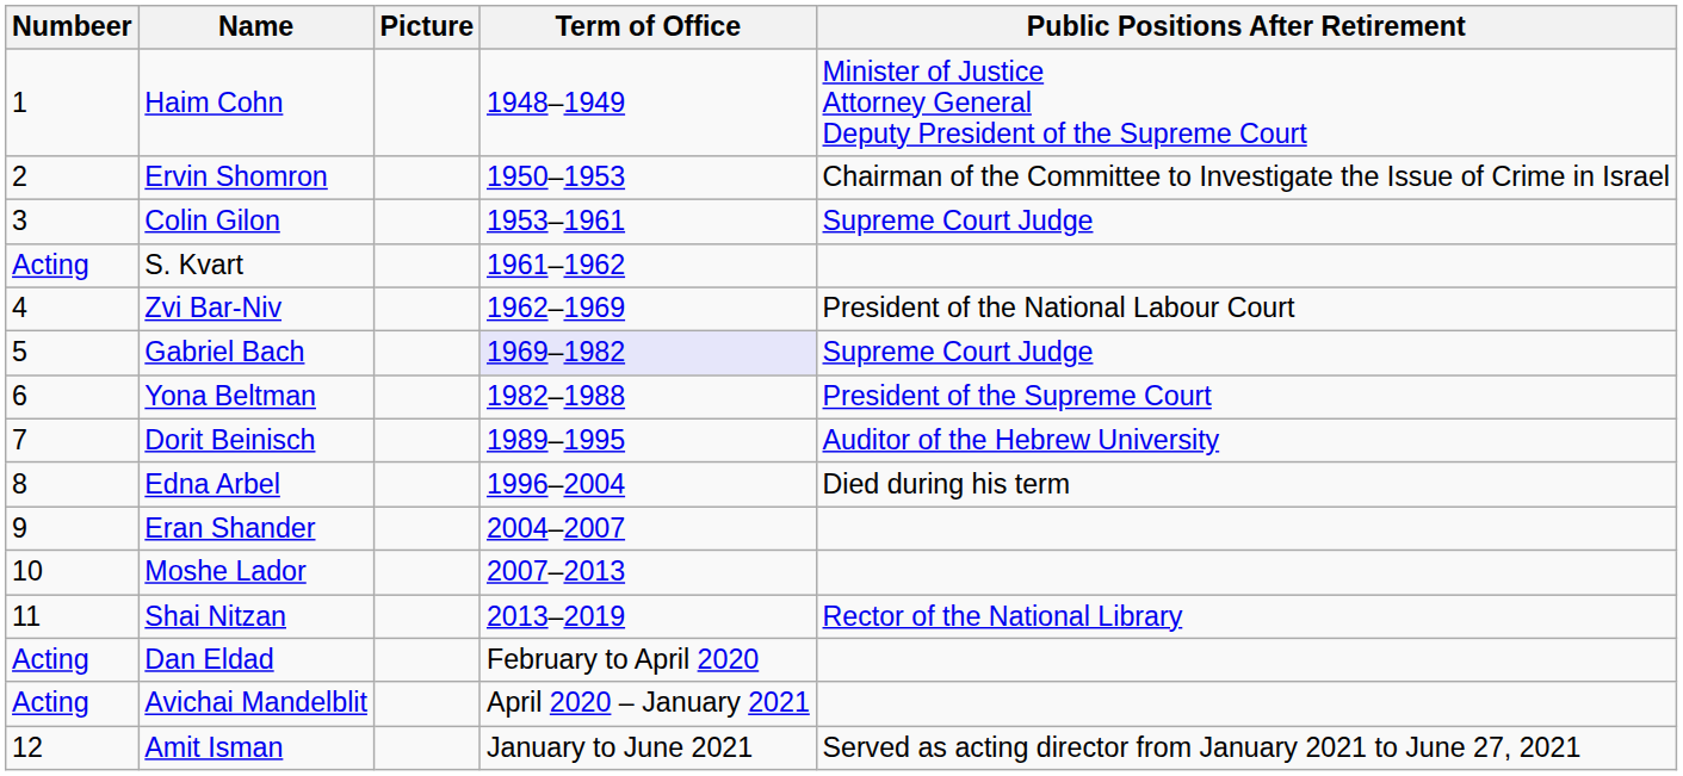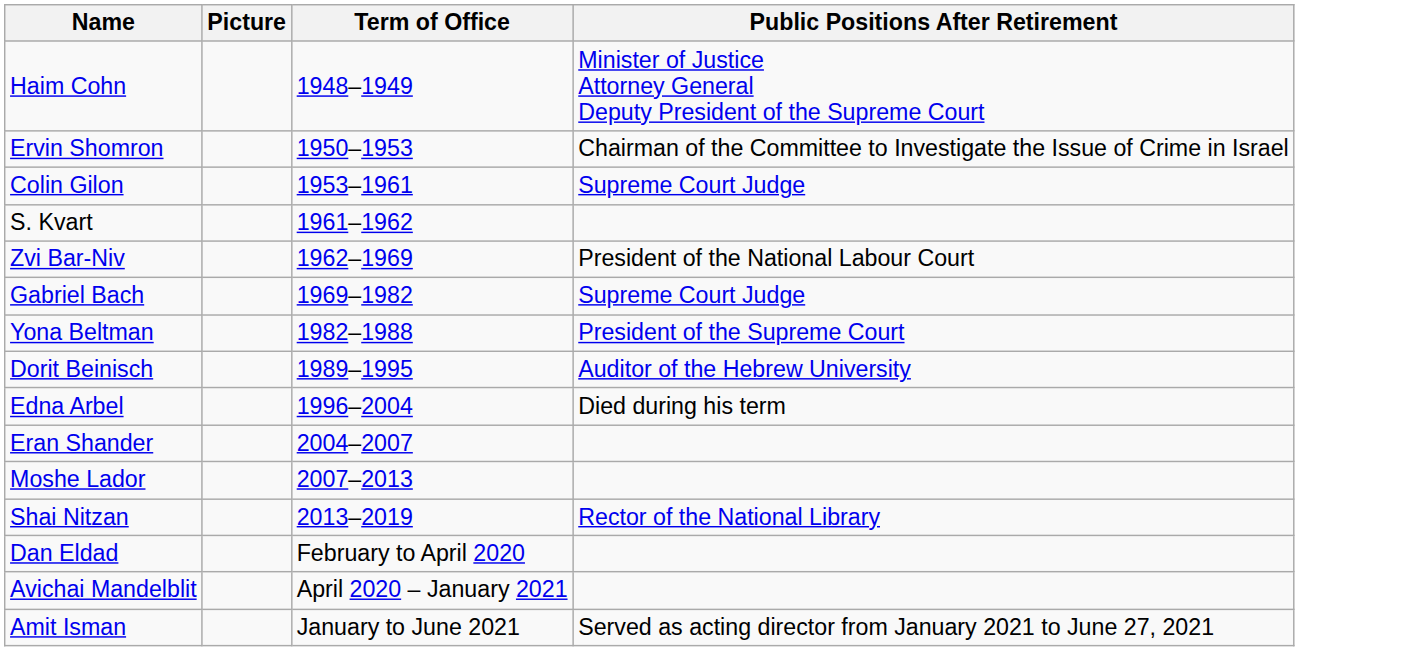- column: Numbeer | 1 | 2 | 3 | Acting | 4 | 5 | 6 | 7 | 8 | 9 | 10 | 11 | Acting | Acting | 12
Gabriel Bach | Term of Office: lavender background -> no background
